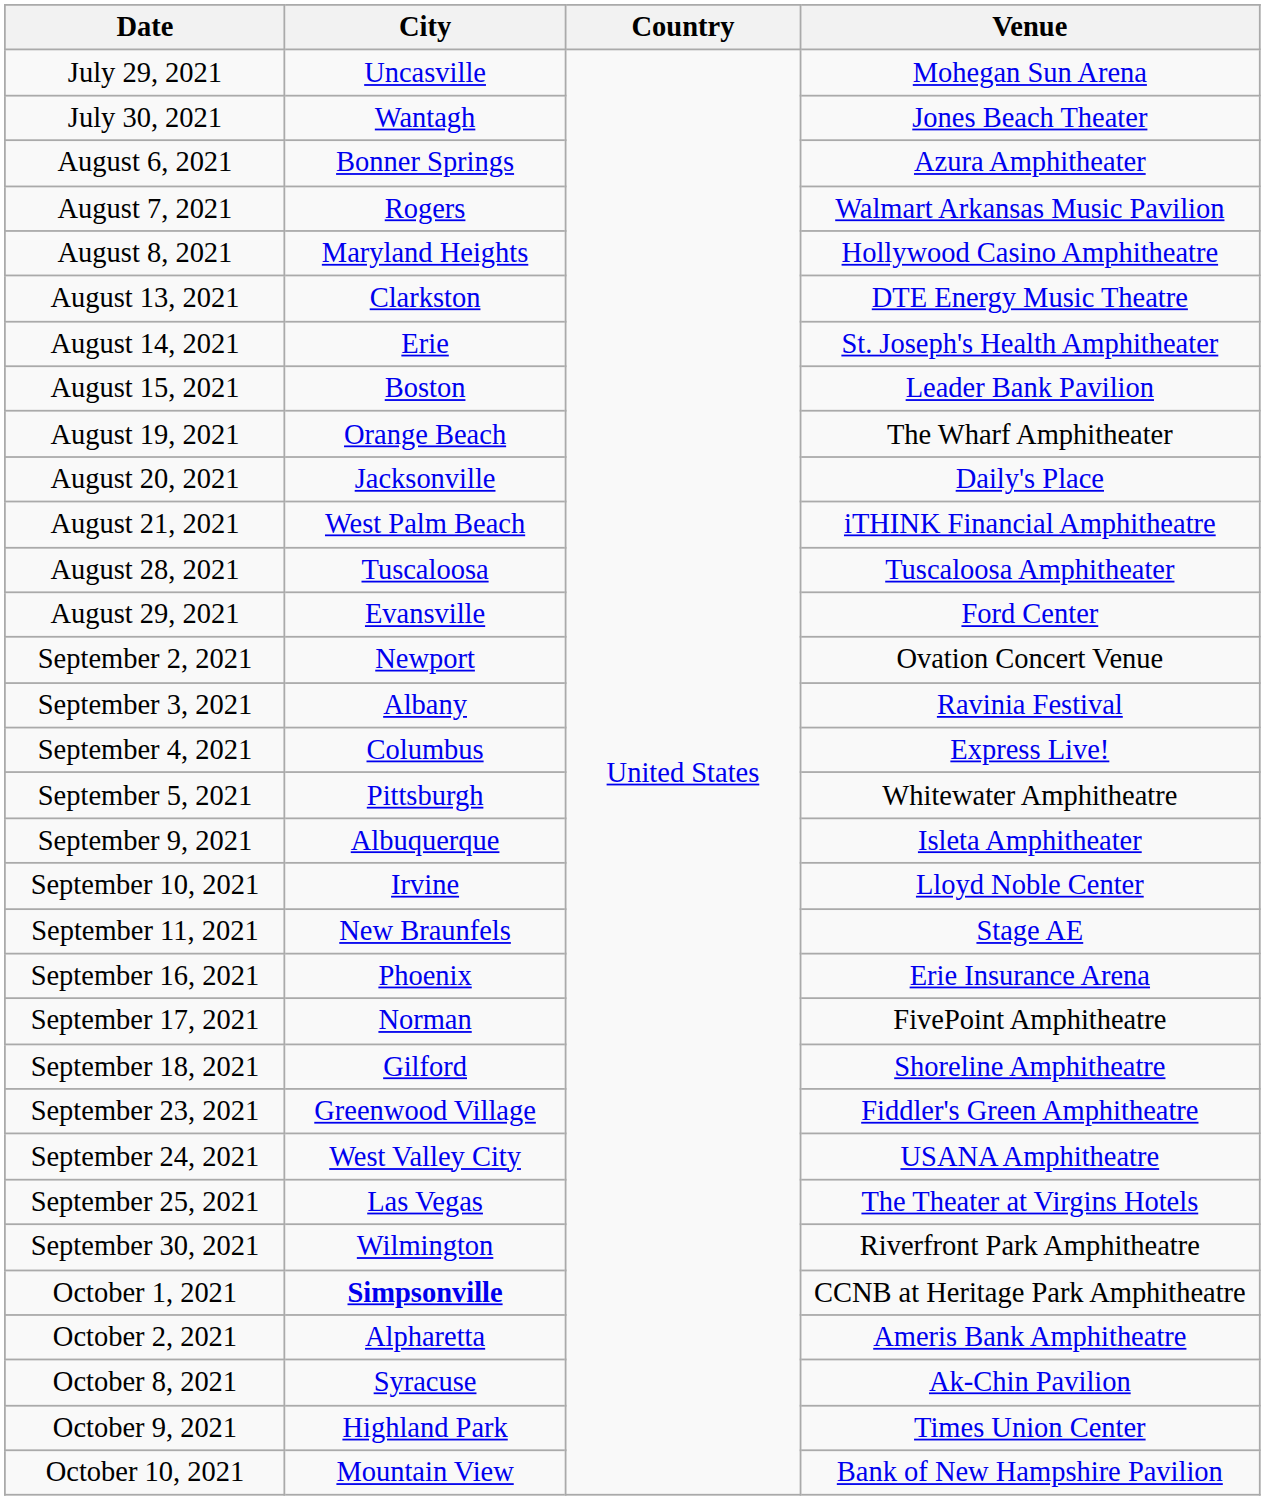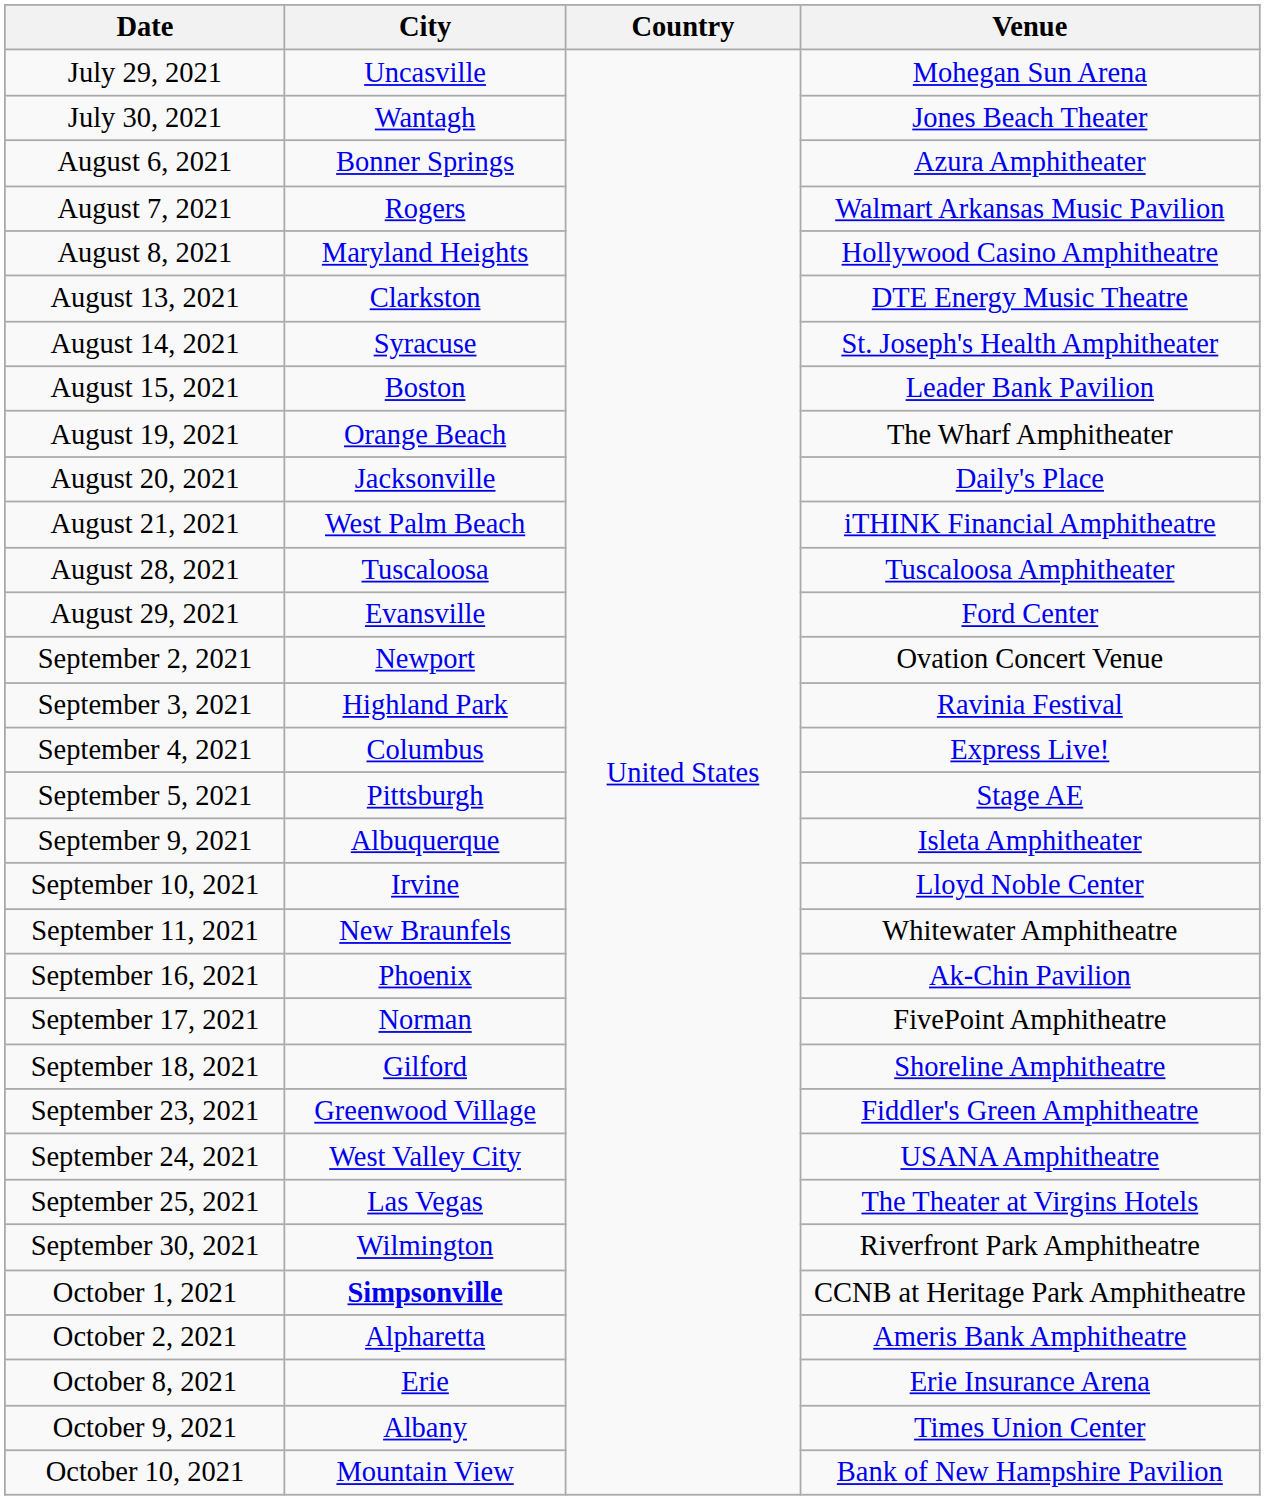August 14, 2021 | City: Erie -> Syracuse
September 3, 2021 | City: Albany -> Highland Park
September 5, 2021 | Venue: Whitewater Amphitheatre -> Stage AE
September 11, 2021 | Venue: Stage AE -> Whitewater Amphitheatre
September 16, 2021 | Venue: Erie Insurance Arena -> Ak-Chin Pavilion
October 8, 2021 | City: Syracuse -> Erie
October 8, 2021 | Venue: Ak-Chin Pavilion -> Erie Insurance Arena
October 9, 2021 | City: Highland Park -> Albany
